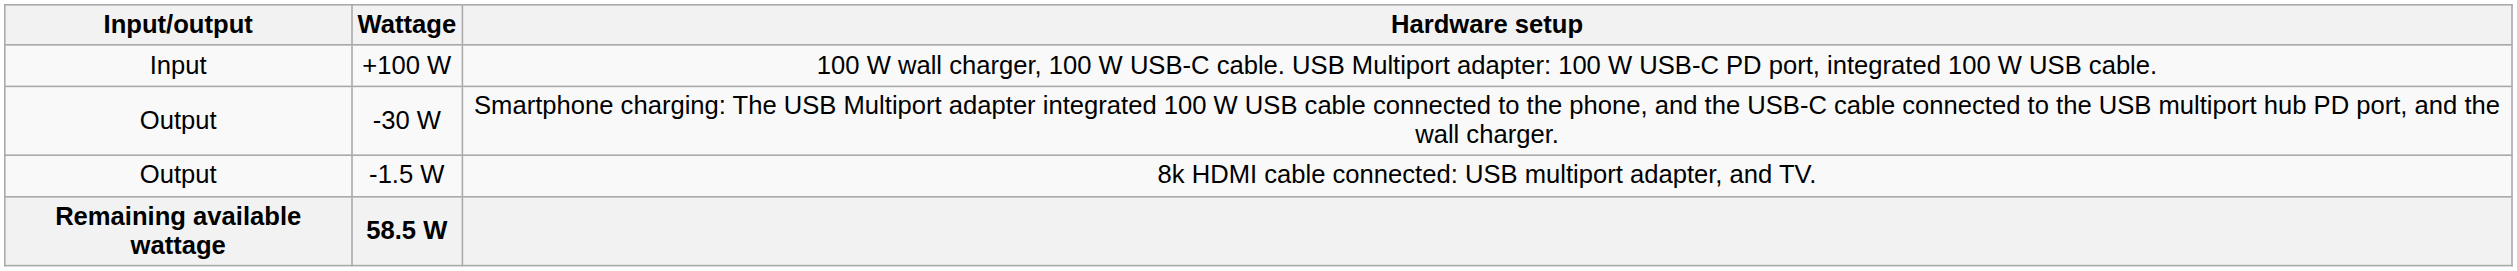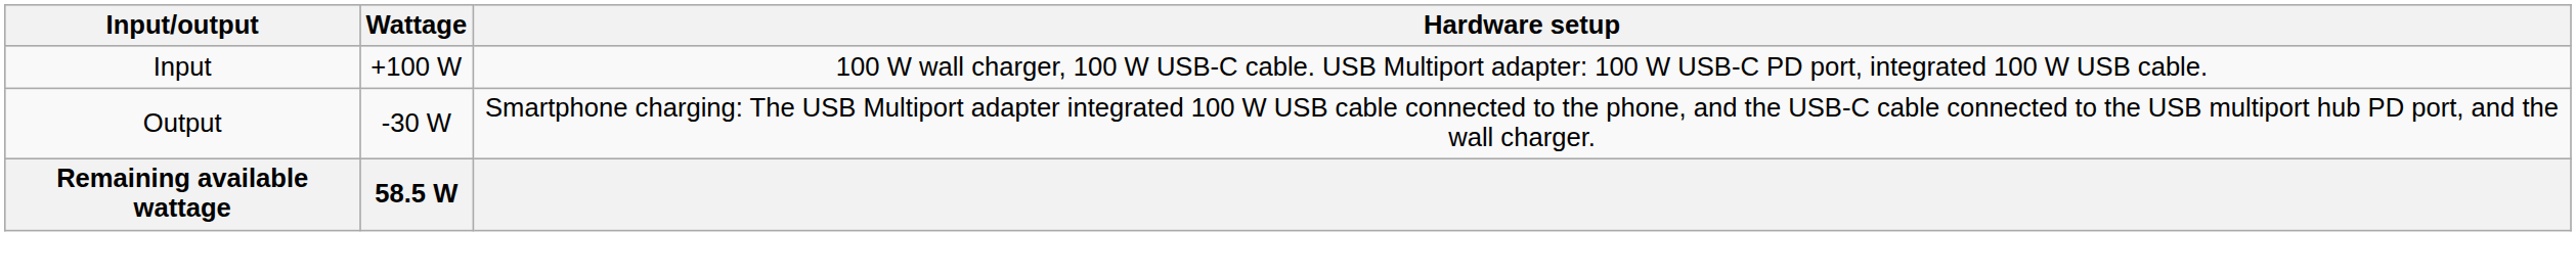- row: Output | -1.5 W | 8k HDMI cable connected: USB multiport adapter, and TV.
